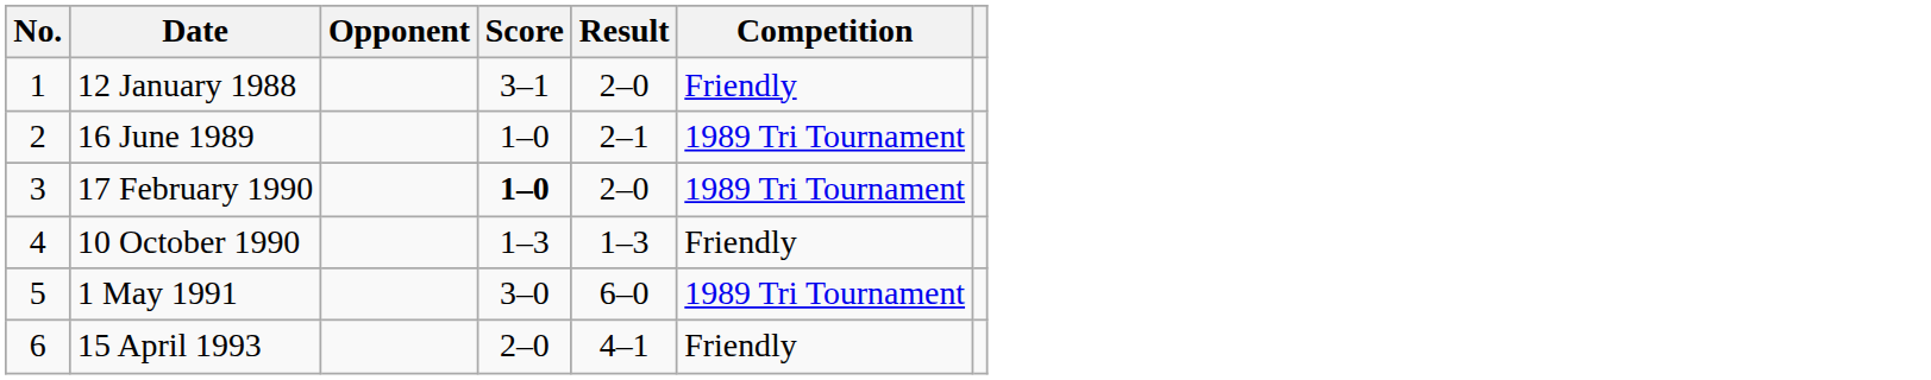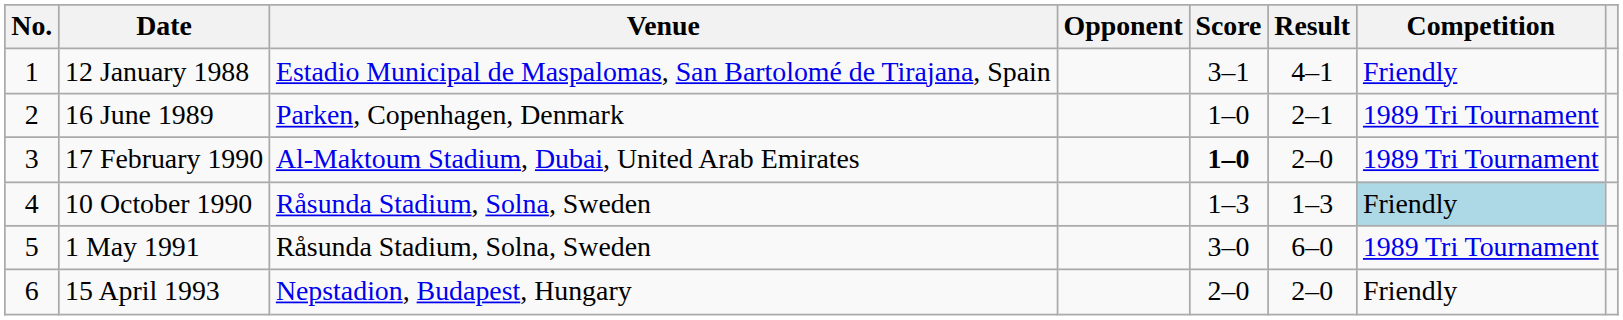+ column: Venue | Estadio Municipal de Maspalomas, San Bartolomé de Tirajana, Spain | Parken, Copenhagen, Denmark | Al-Maktoum Stadium, Dubai, United Arab Emirates | Råsunda Stadium, Solna, Sweden | Råsunda Stadium, Solna, Sweden | Nepstadion, Budapest, Hungary
12 January 1988 | Result: 2–0 -> 4–1
10 October 1990 | Competition: no background -> lightblue background
15 April 1993 | Result: 4–1 -> 2–0
